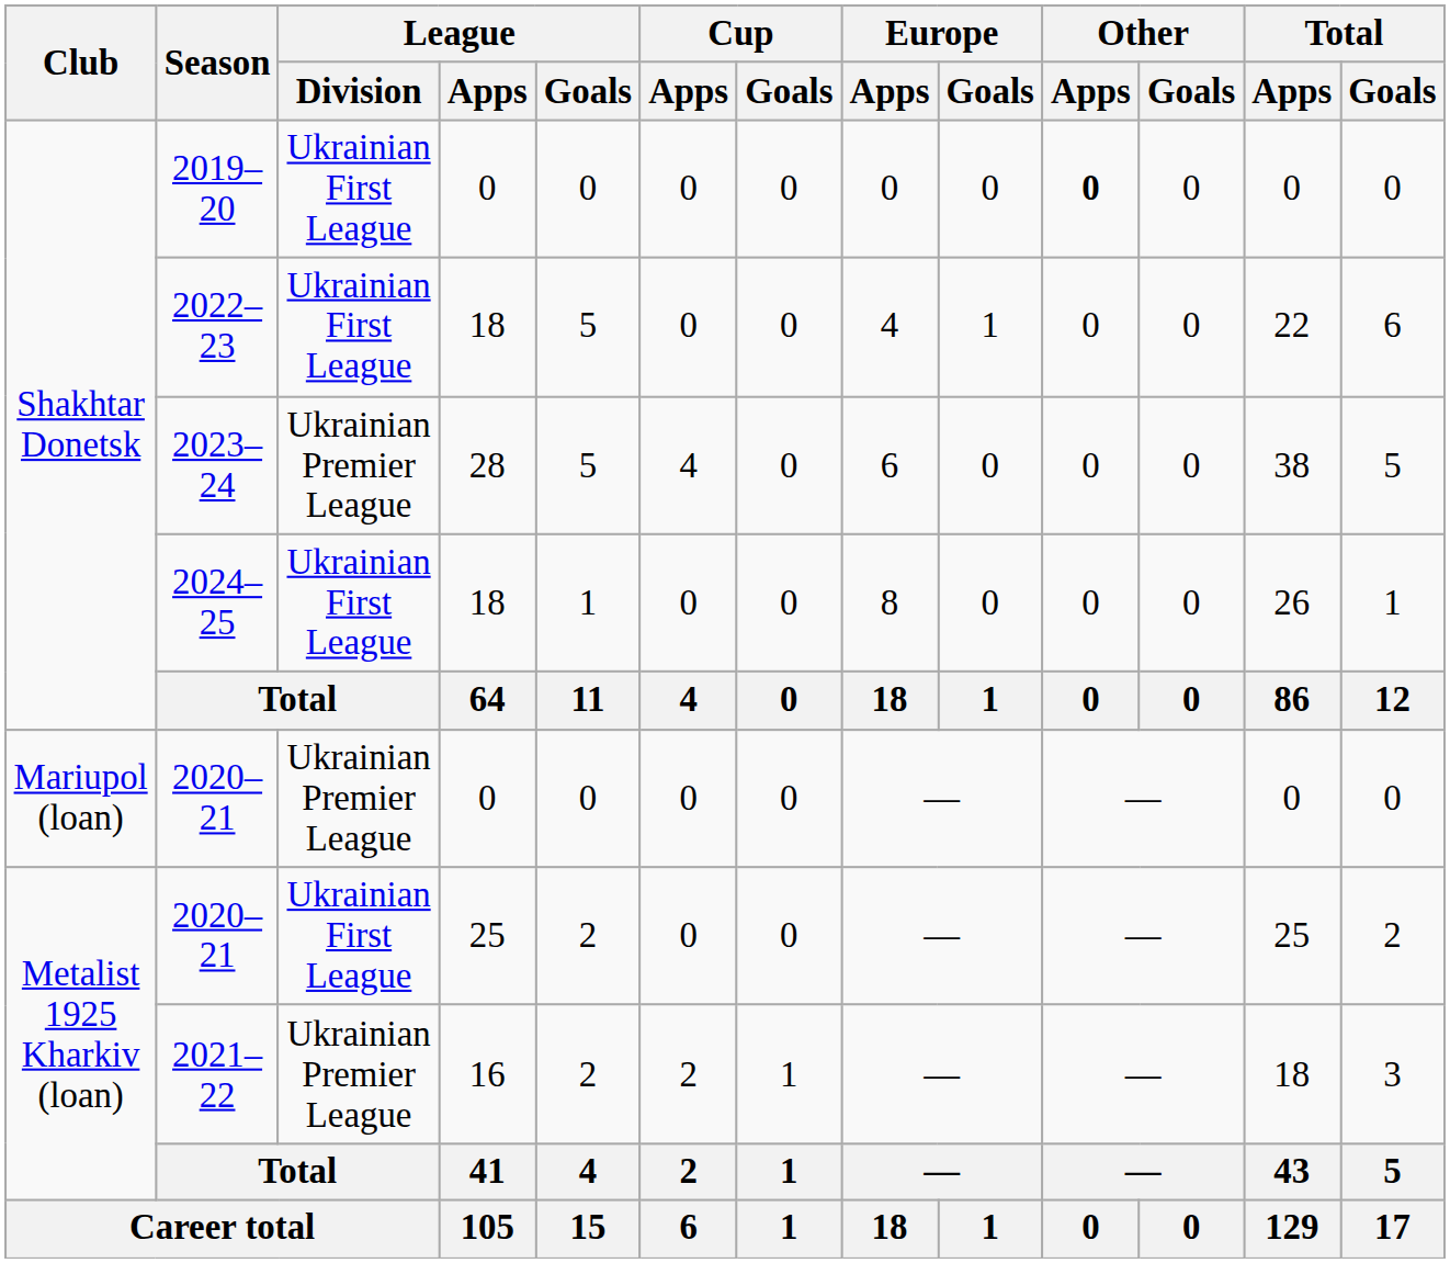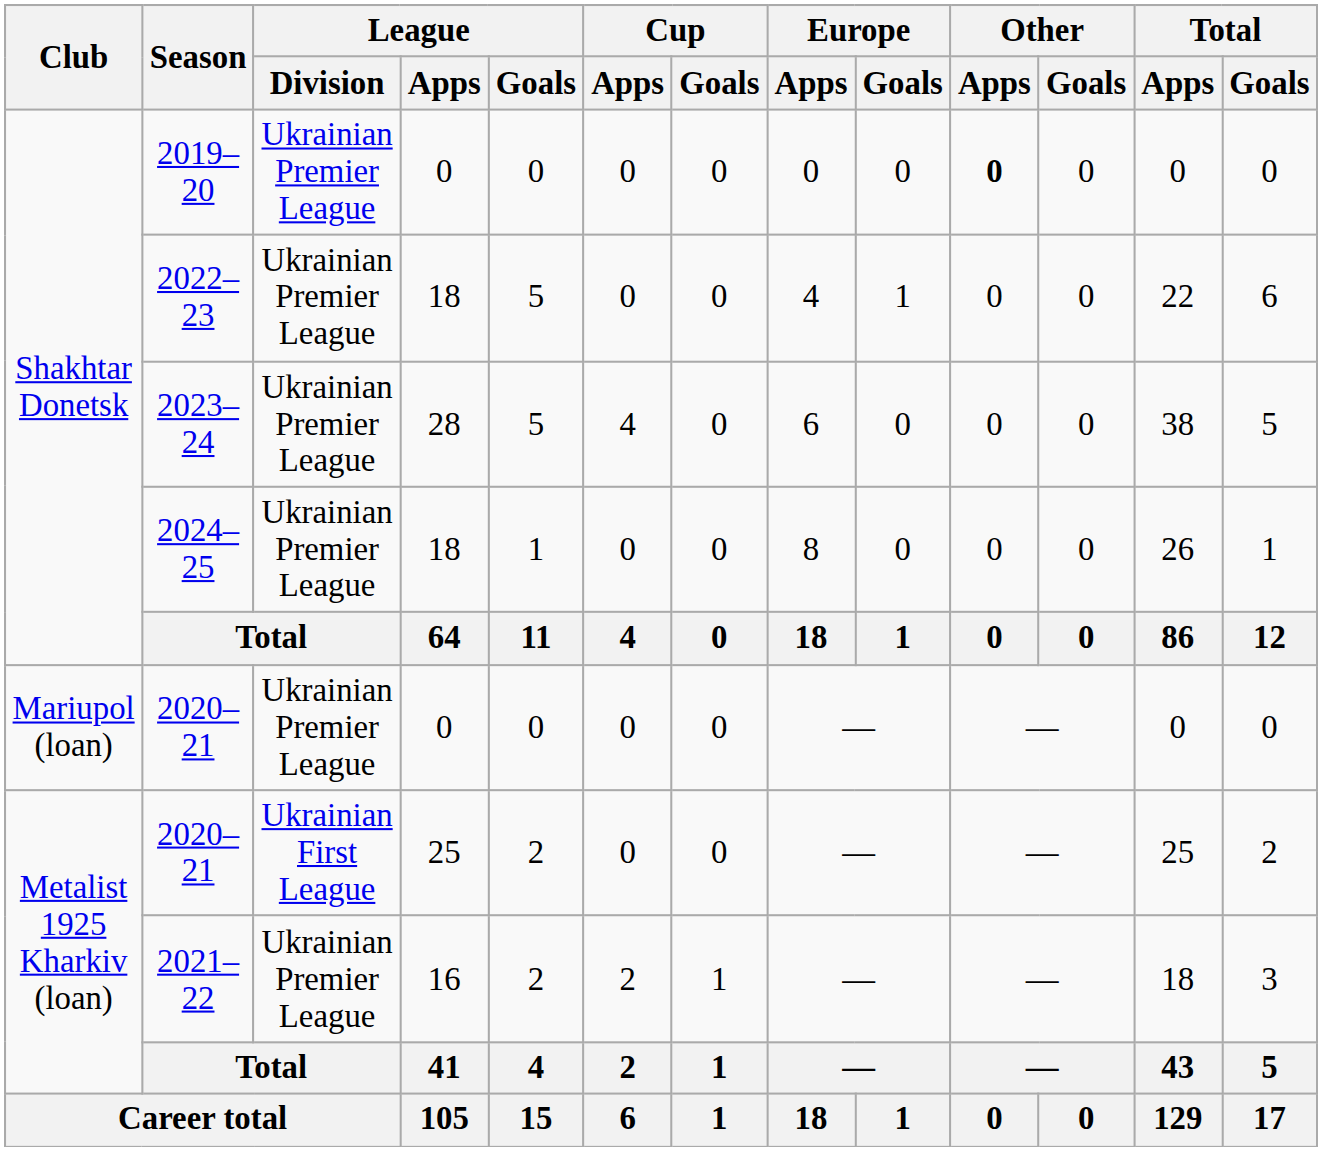2019–20 | League / Division: Ukrainian First League -> Ukrainian Premier League
2022–23 | League / Division: Ukrainian First League -> Ukrainian Premier League
2024–25 | League / Division: Ukrainian First League -> Ukrainian Premier League
